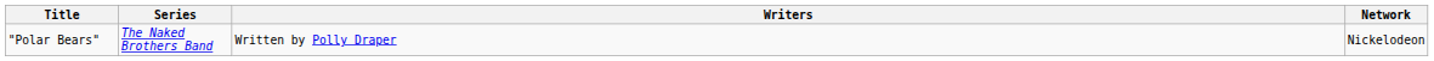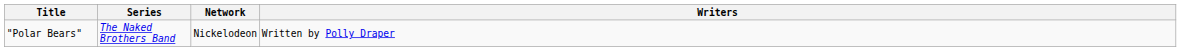columns swapped: Writers <-> Network
